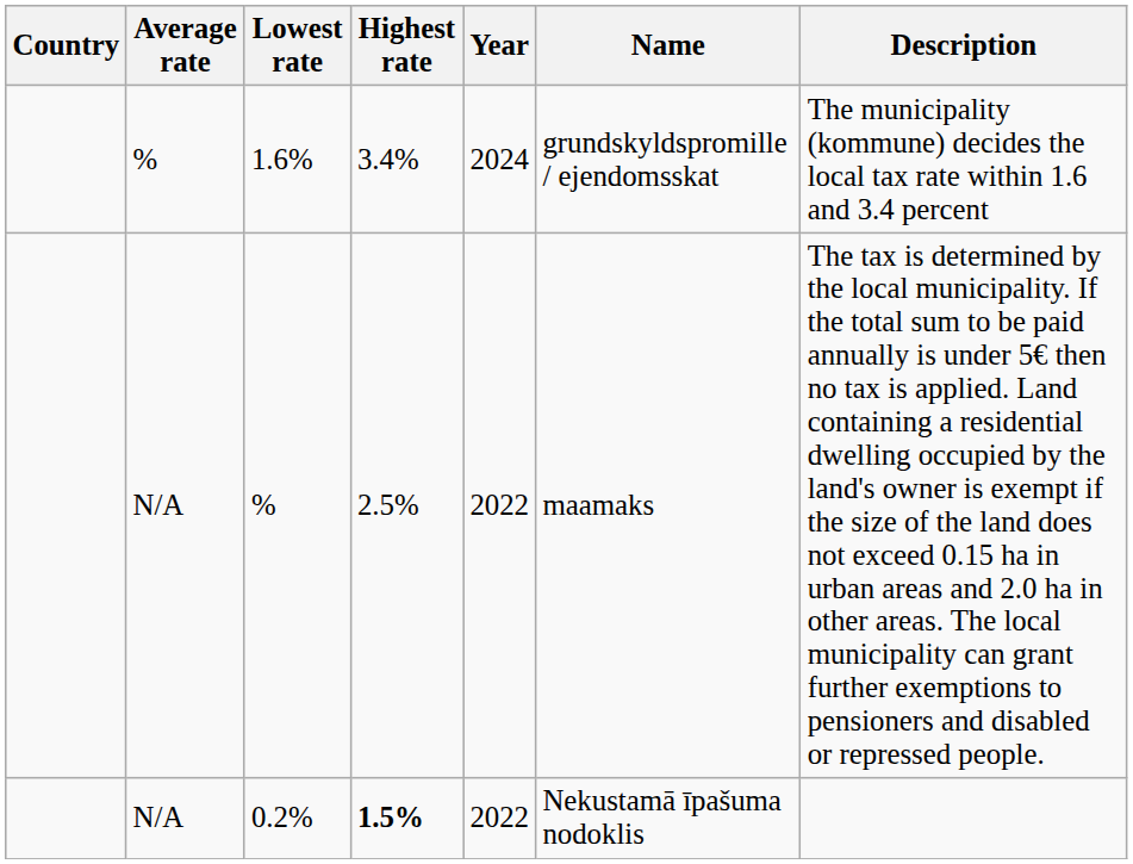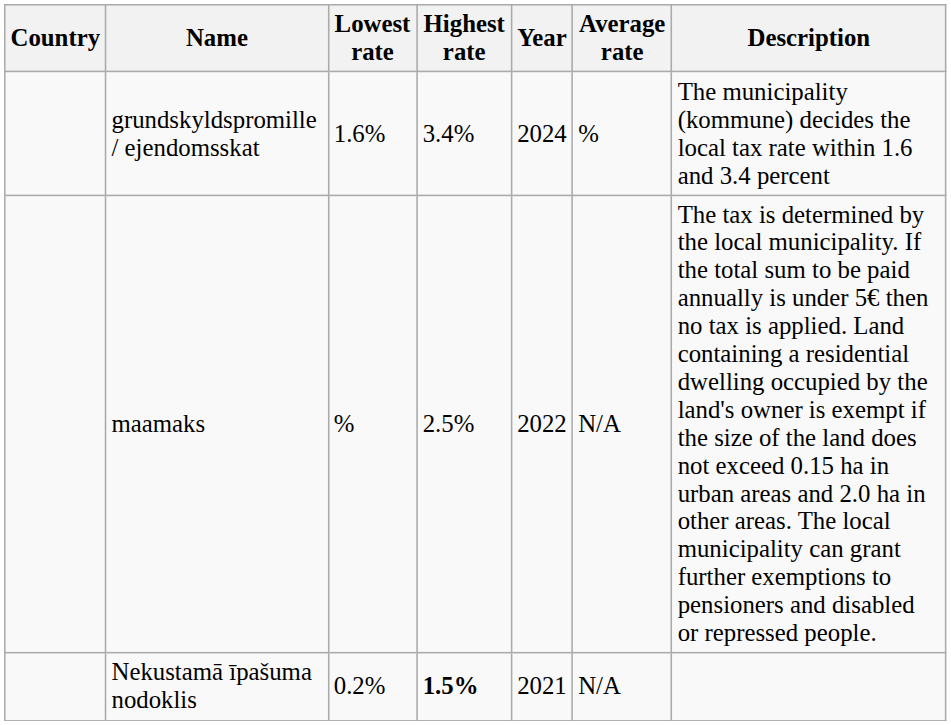columns swapped: Average rate <-> Name
0.2% | Year: 2022 -> 2021
